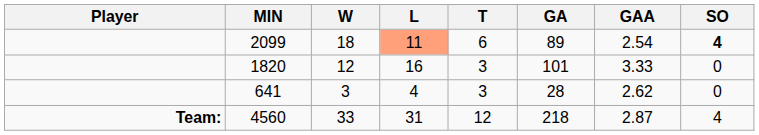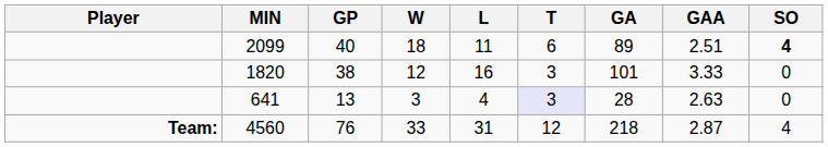+ column: GP | 40 | 38 | 13 | 76
2099 | L: lightsalmon background -> no background
2099 | GAA: 2.54 -> 2.51
641 | T: no background -> lavender background
641 | GAA: 2.62 -> 2.63
